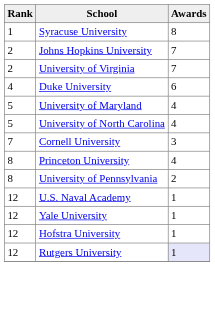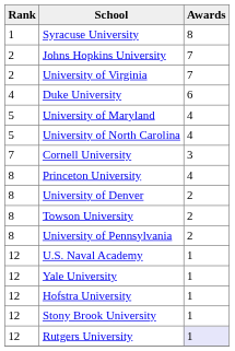+ row: 8 | University of Denver | 2
+ row: 8 | Towson University | 2
+ row: 12 | Stony Brook University | 1
